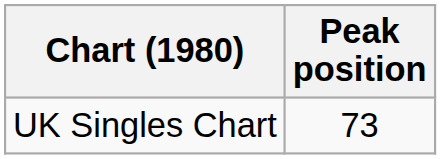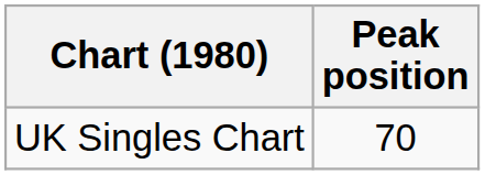UK Singles Chart | Peak position: 73 -> 70
